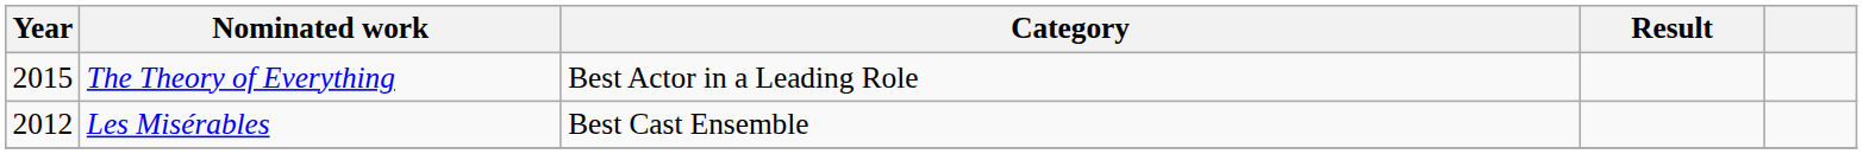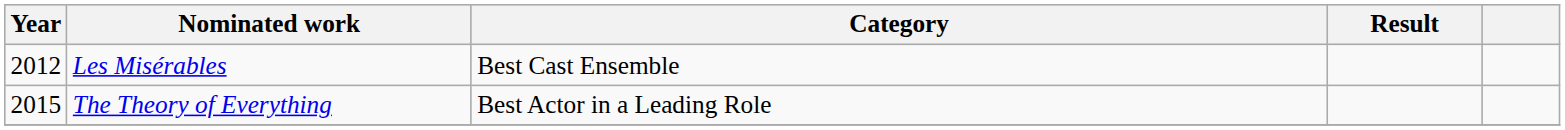rows swapped: Les Misérables <-> The Theory of Everything
